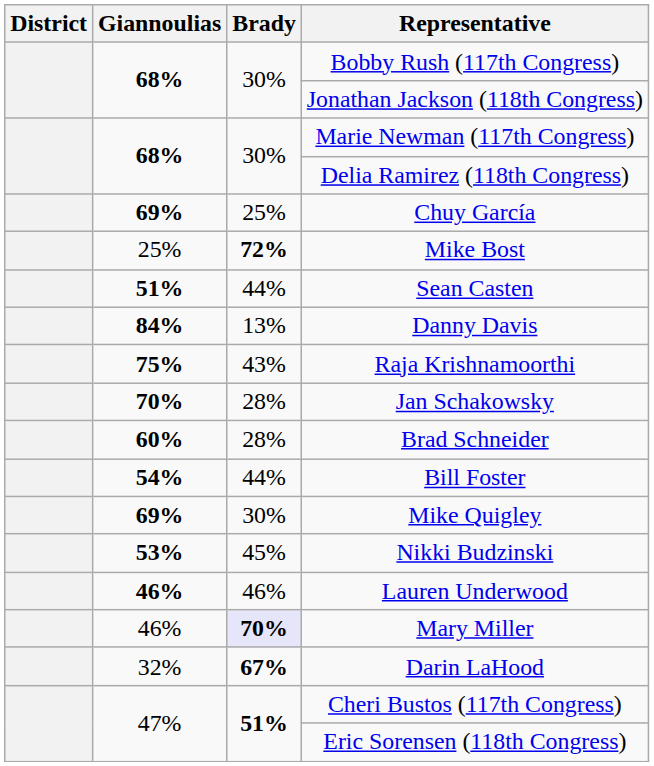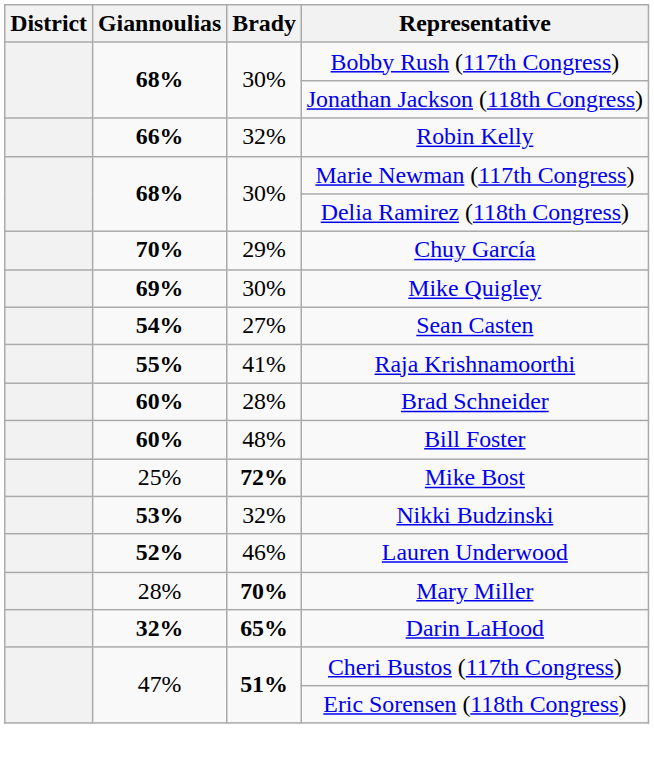+ row: 66% | 32% | Robin Kelly
Chuy García | Giannoulias: 69% -> 70%
Chuy García | Brady: 25% -> 29%
rows swapped: Mike Quigley <-> Mike Bost
Sean Casten | Giannoulias: 51% -> 54%
Sean Casten | Brady: 44% -> 27%
- row: 84% | 13% | Danny Davis
Raja Krishnamoorthi | Giannoulias: 75% -> 55%
Raja Krishnamoorthi | Brady: 43% -> 41%
- row: 70% | 28% | Jan Schakowsky
Bill Foster | Giannoulias: 54% -> 60%
Bill Foster | Brady: 44% -> 48%
Nikki Budzinski | Brady: 45% -> 32%
Lauren Underwood | Giannoulias: 46% -> 52%
Mary Miller | Giannoulias: 46% -> 28%
Mary Miller | Brady: lavender background -> no background
Darin LaHood | Giannoulias: normal -> bold
Darin LaHood | Brady: 67% -> 65%
